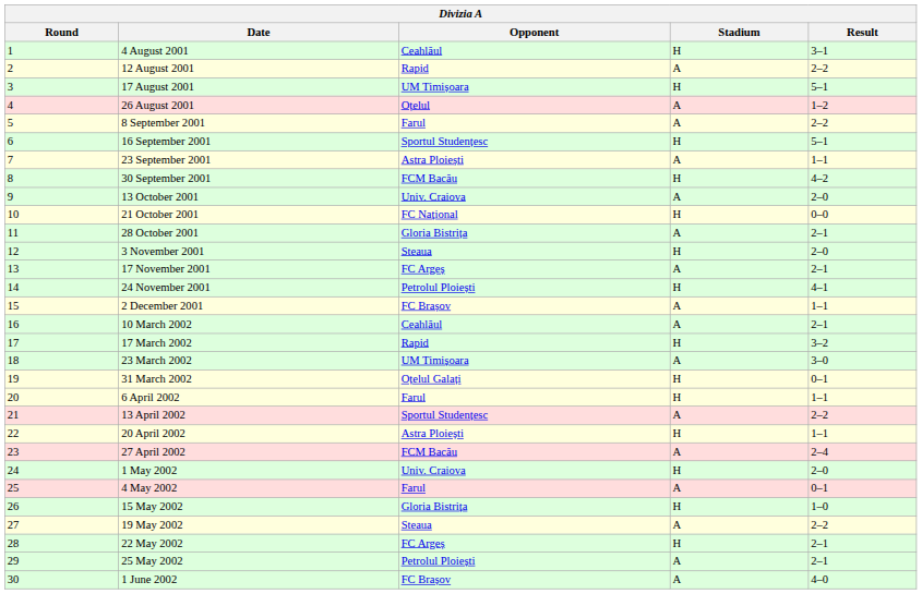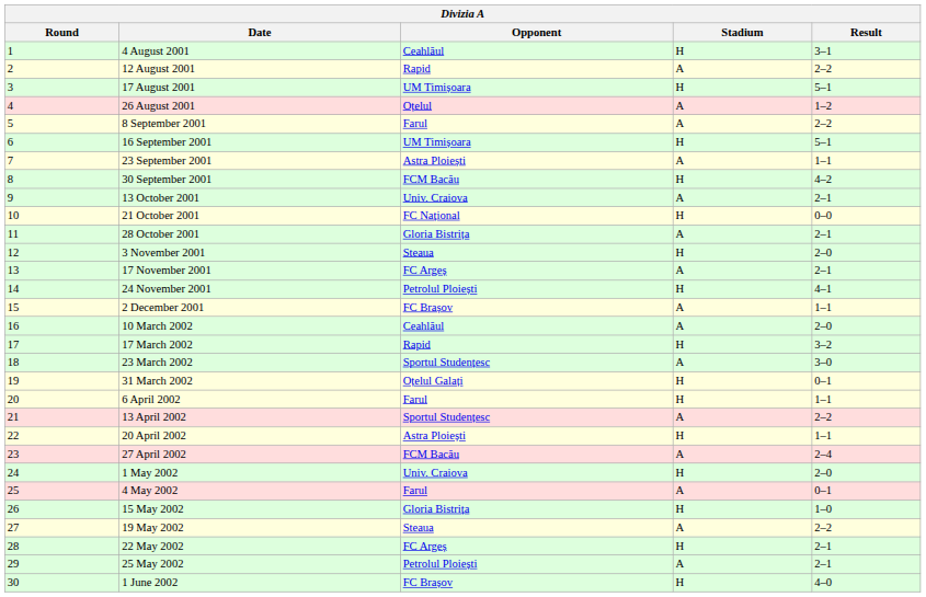16 September 2001 | Opponent: Sportul Studențesc -> UM Timișoara
13 October 2001 | Result: 2–0 -> 2–1
10 March 2002 | Result: 2–1 -> 2–0
23 March 2002 | Opponent: UM Timișoara -> Sportul Studențesc
1 June 2002 | Stadium: A -> H
